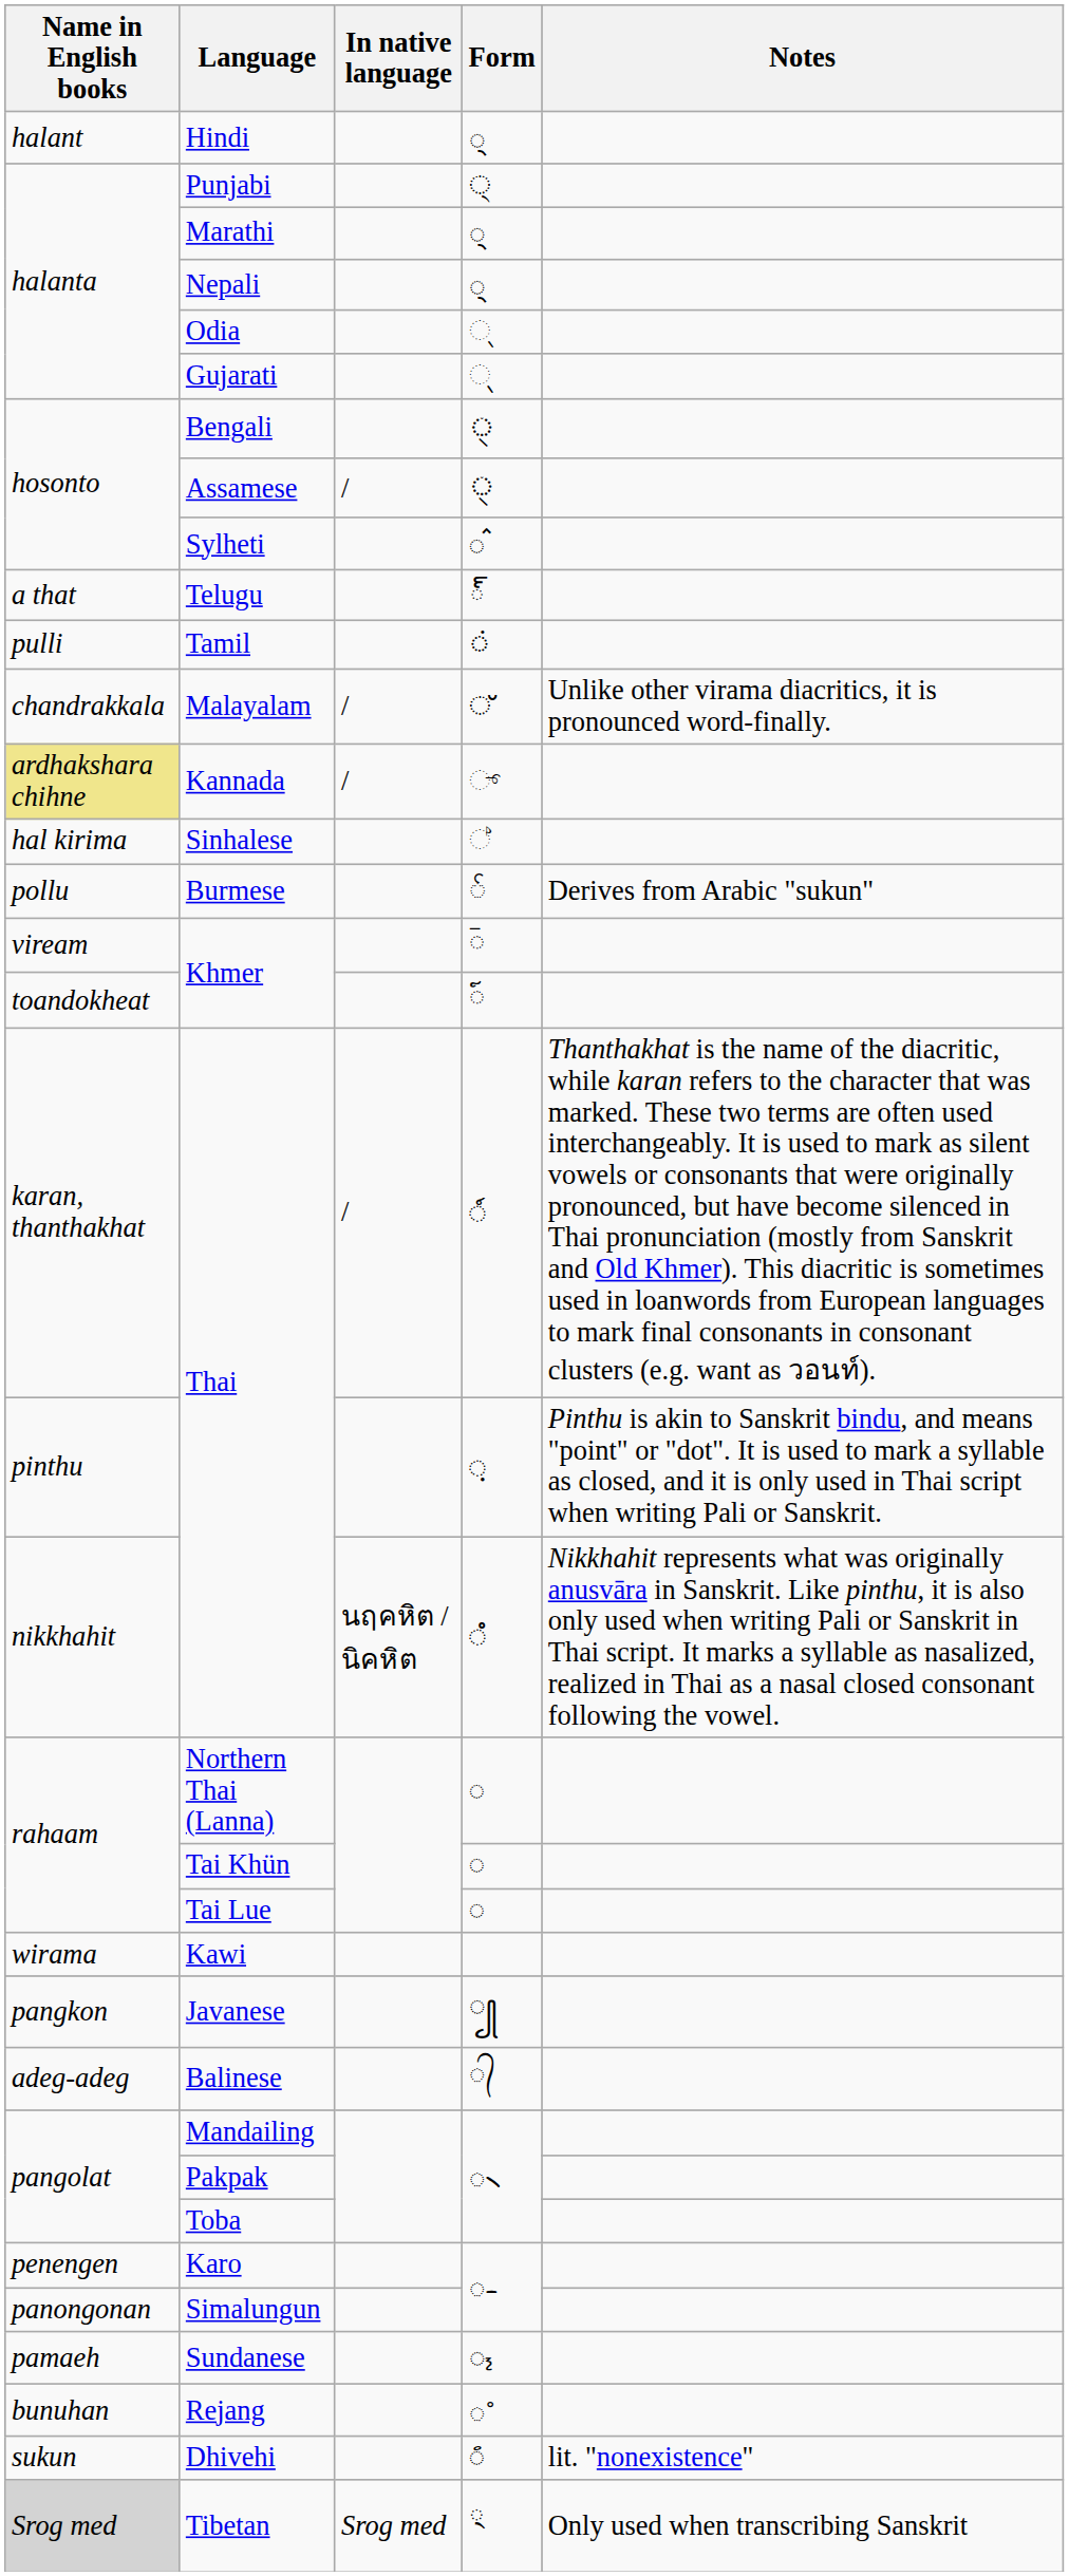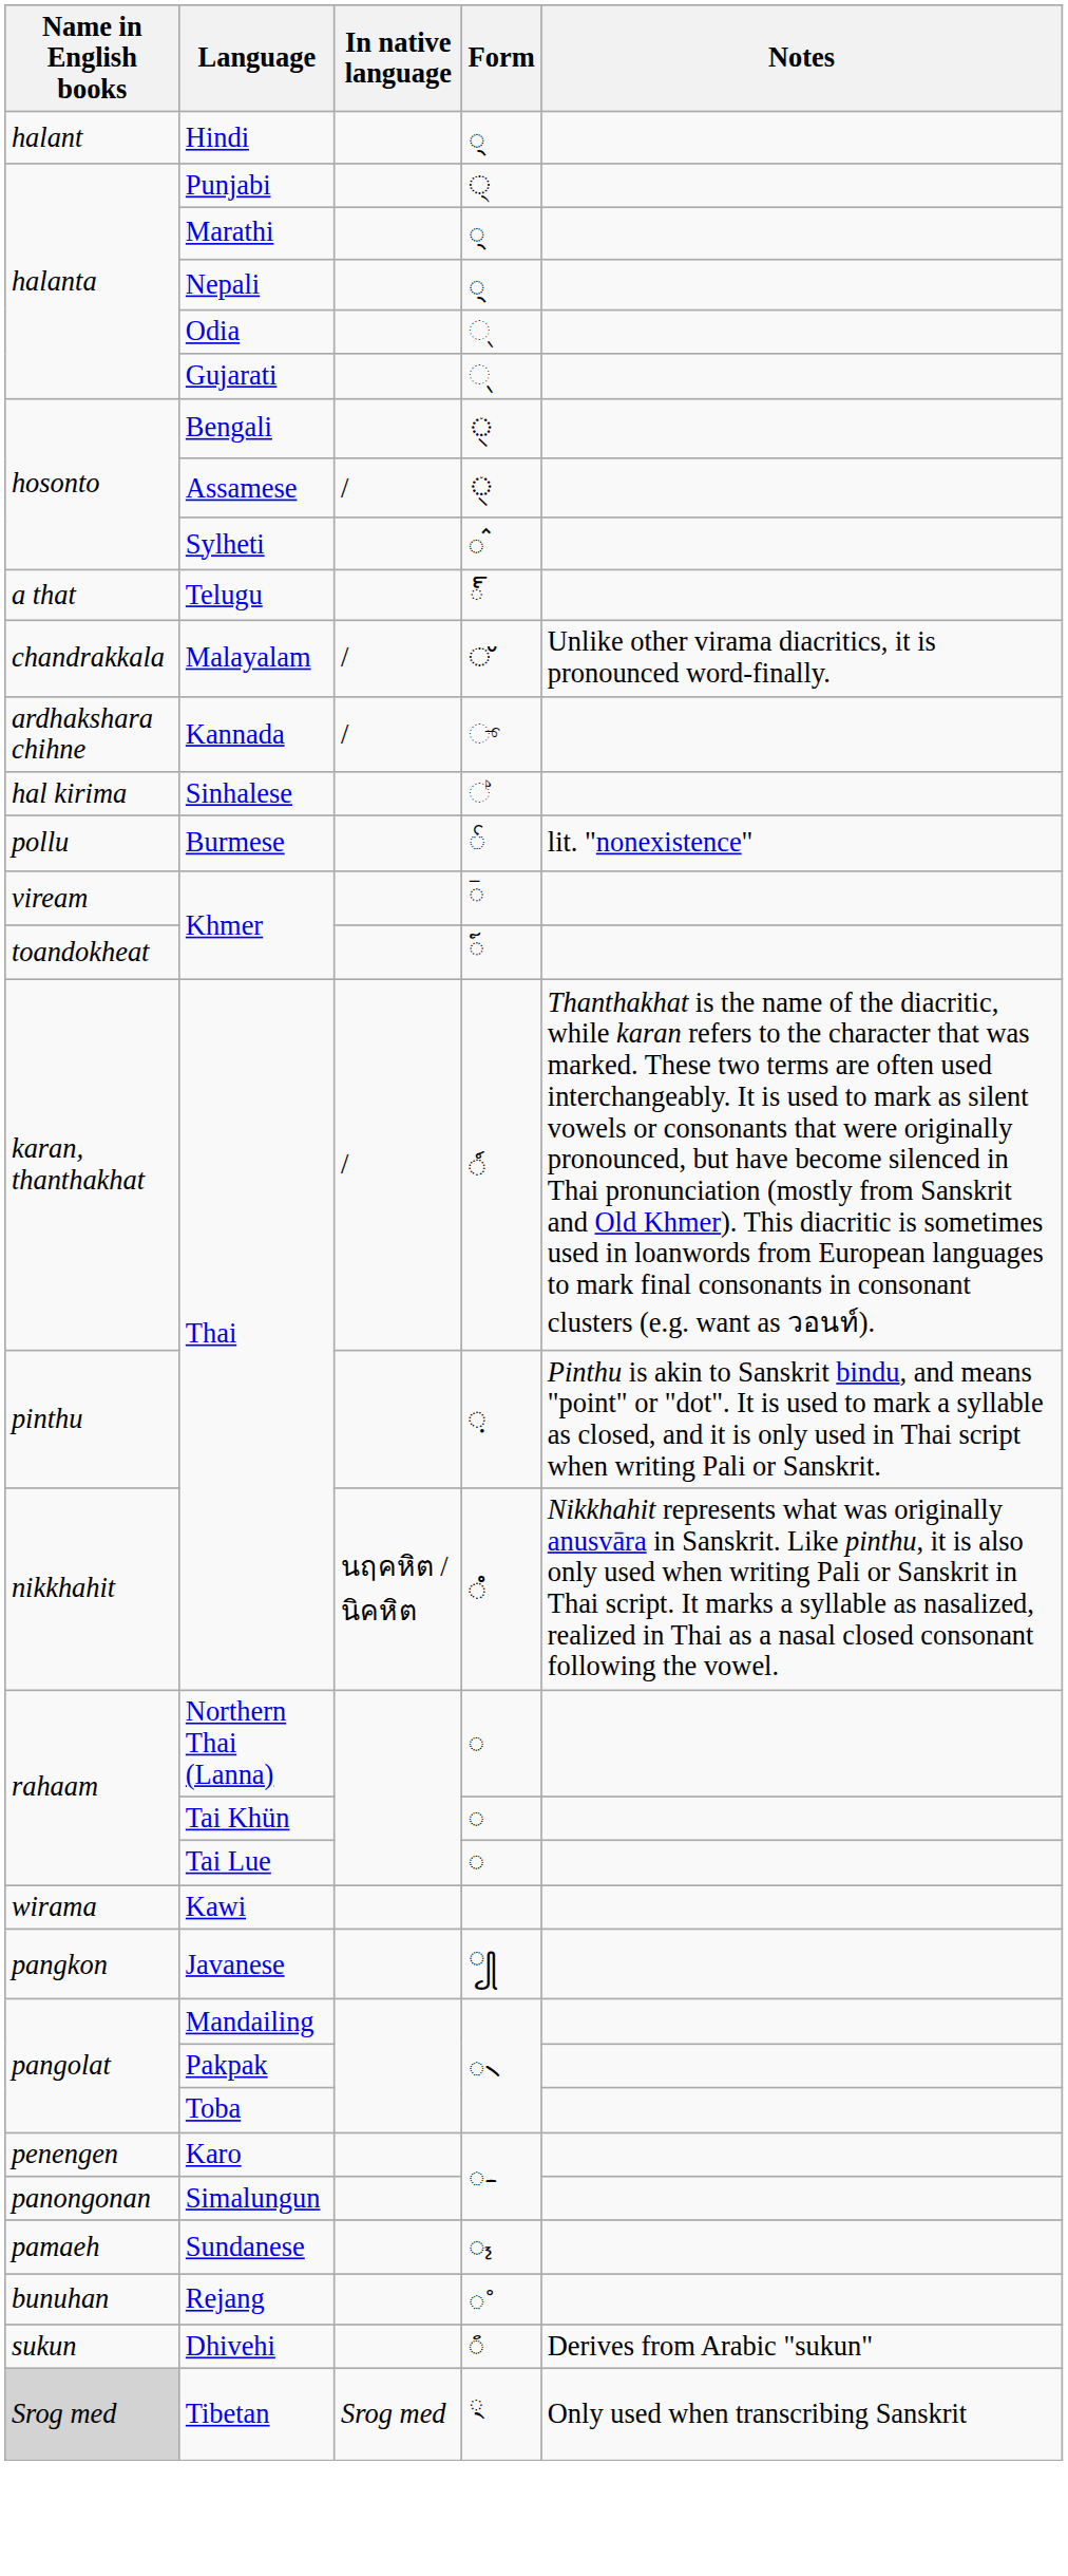- row: pulli | Tamil | ்
Kannada | Name in English books: khaki background -> no background
Burmese | Notes: Derives from Arabic "sukun" -> lit. "nonexistence"
- row: adeg-adeg | Balinese | ◌᭄
Dhivehi | Notes: lit. "nonexistence" -> Derives from Arabic "sukun"
